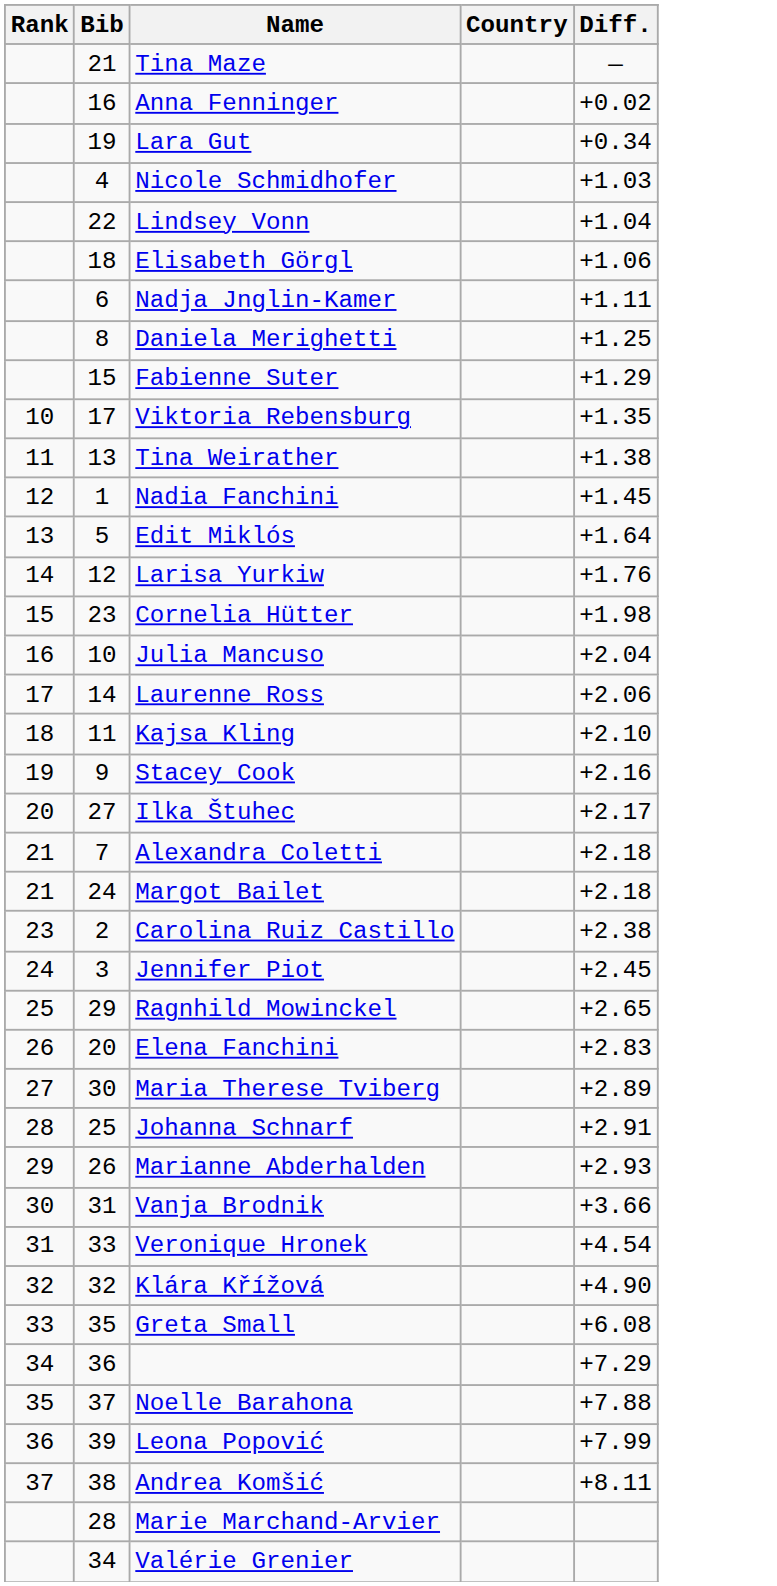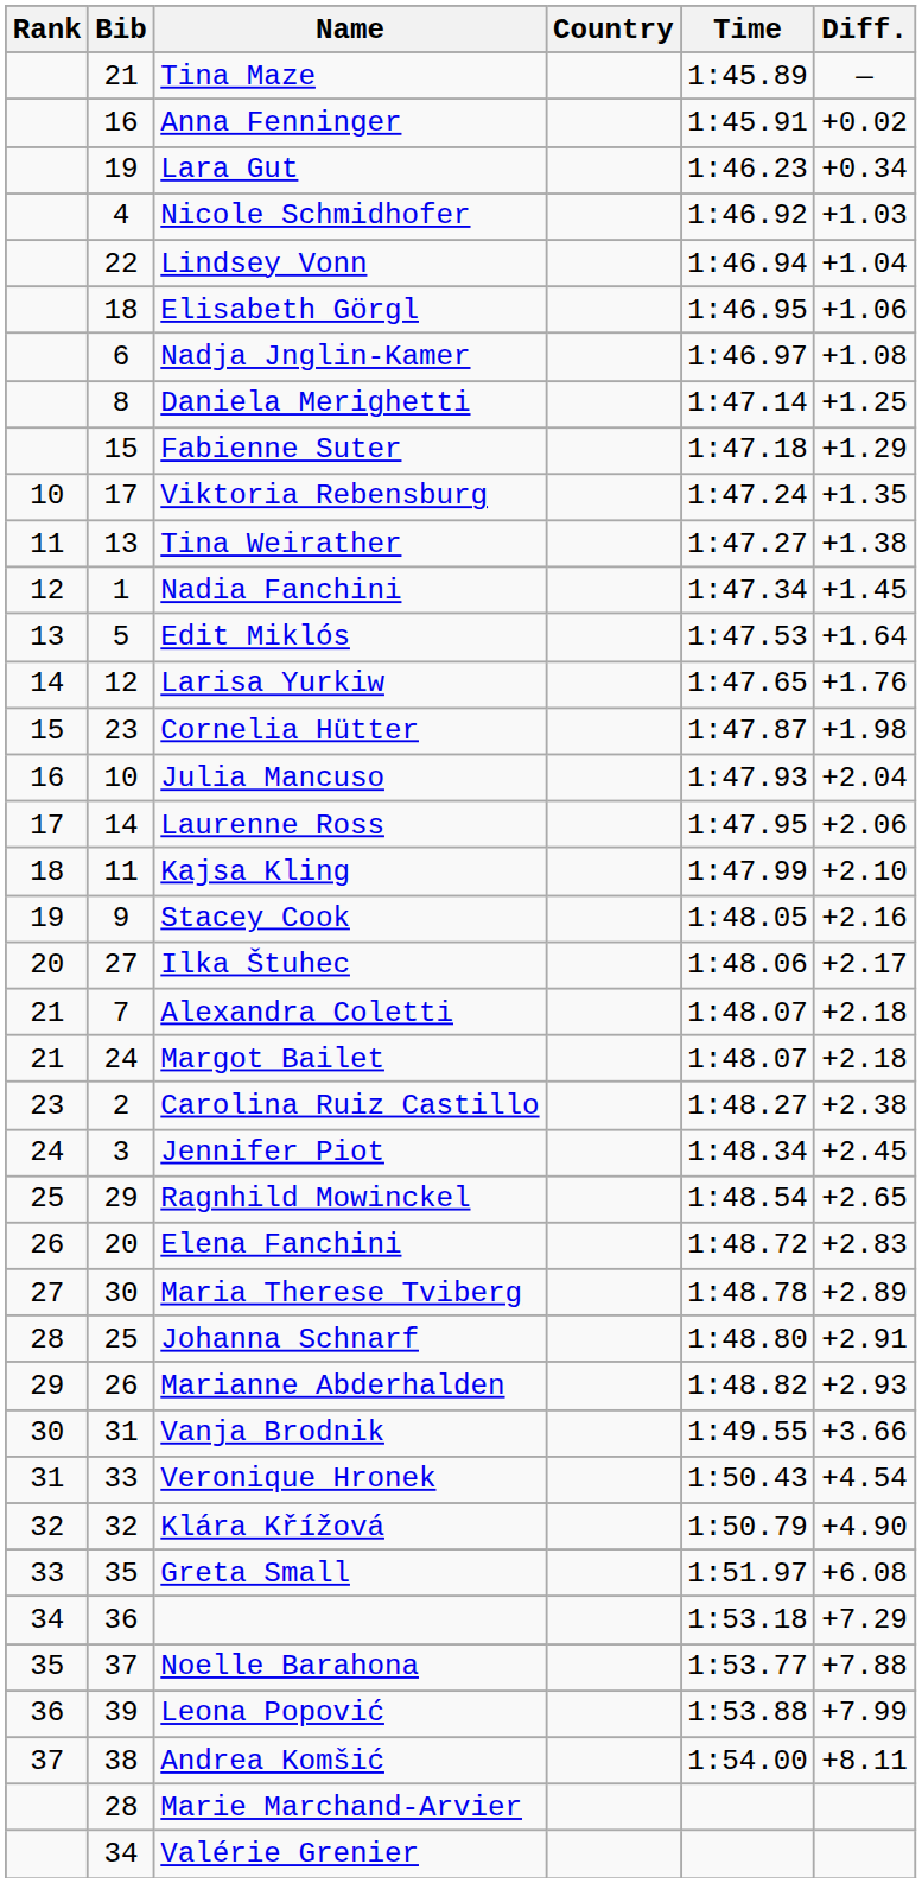+ column: Time | 1:45.89 | 1:45.91 | 1:46.23 | 1:46.92 | 1:46.94 | 1:46.95 | 1:46.97 | 1:47.14 | 1:47.18 | 1:47.24 | 1:47.27 | 1:47.34 | 1:47.53 | 1:47.65 | 1:47.87 | 1:47.93 | 1:47.95 | 1:47.99 | 1:48.05 | 1:48.06 | 1:48.07 | 1:48.07 | 1:48.27 | 1:48.34 | 1:48.54 | 1:48.72 | 1:48.78 | 1:48.80 | 1:48.82 | 1:49.55 | 1:50.43 | 1:50.79 | 1:51.97 | 1:53.18 | 1:53.77 | 1:53.88 | 1:54.00
Nadja Jnglin-Kamer | Diff.: +1.11 -> +1.08
